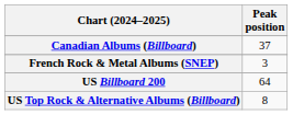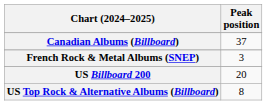US Billboard 200 | Peak position: 64 -> 20
